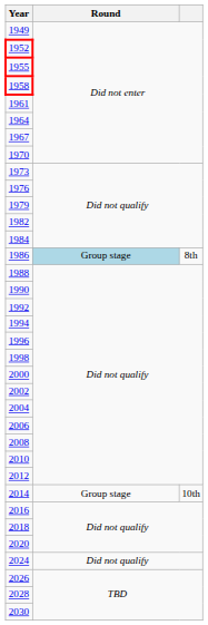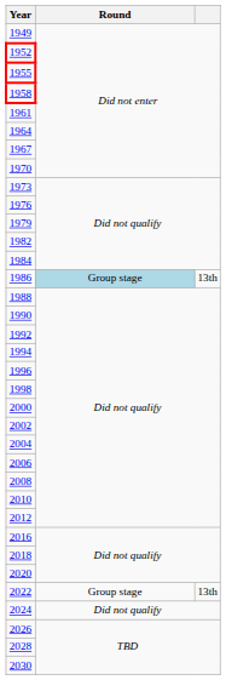1986 | column 3: 8th -> 13th
- row: 2014 | Group stage | 10th
+ row: 2022 | Group stage | 13th
